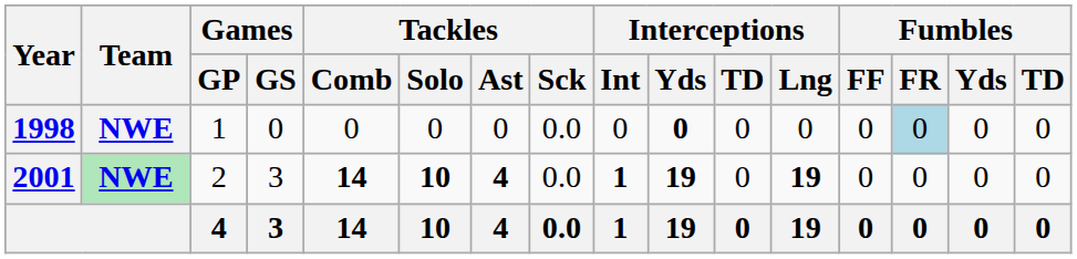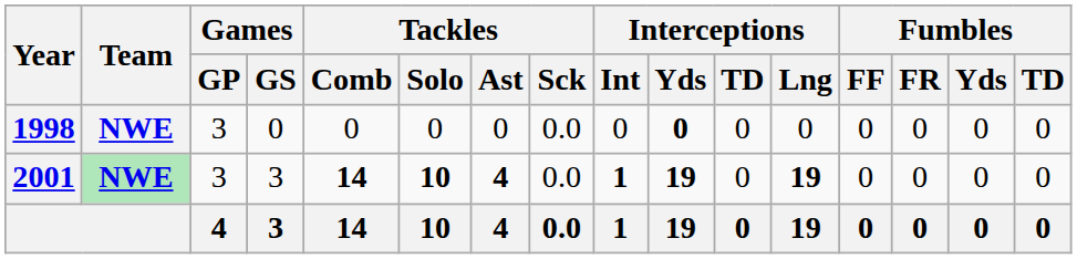1998 | Games / GP: 1 -> 3
1998 | Fumbles / FR: lightblue background -> no background
2001 | Games / GP: 2 -> 3
